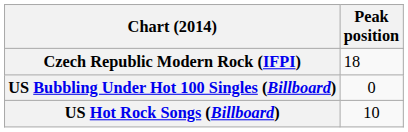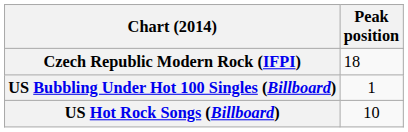US Bubbling Under Hot 100 Singles (Billboard) | Peak position: 0 -> 1
